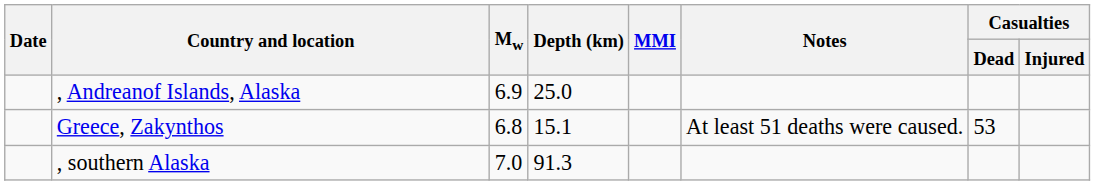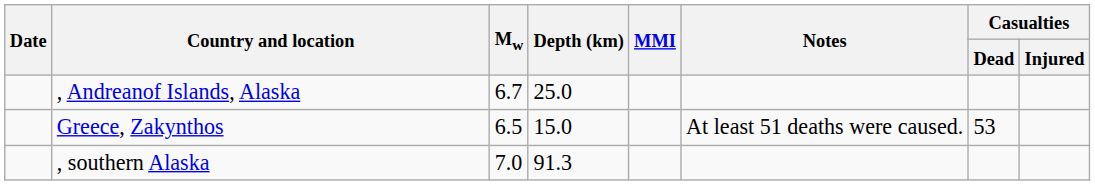, Andreanof Islands, Alaska | Mw: 6.9 -> 6.7
Greece, Zakynthos | Mw: 6.8 -> 6.5
Greece, Zakynthos | Depth (km): 15.1 -> 15.0
